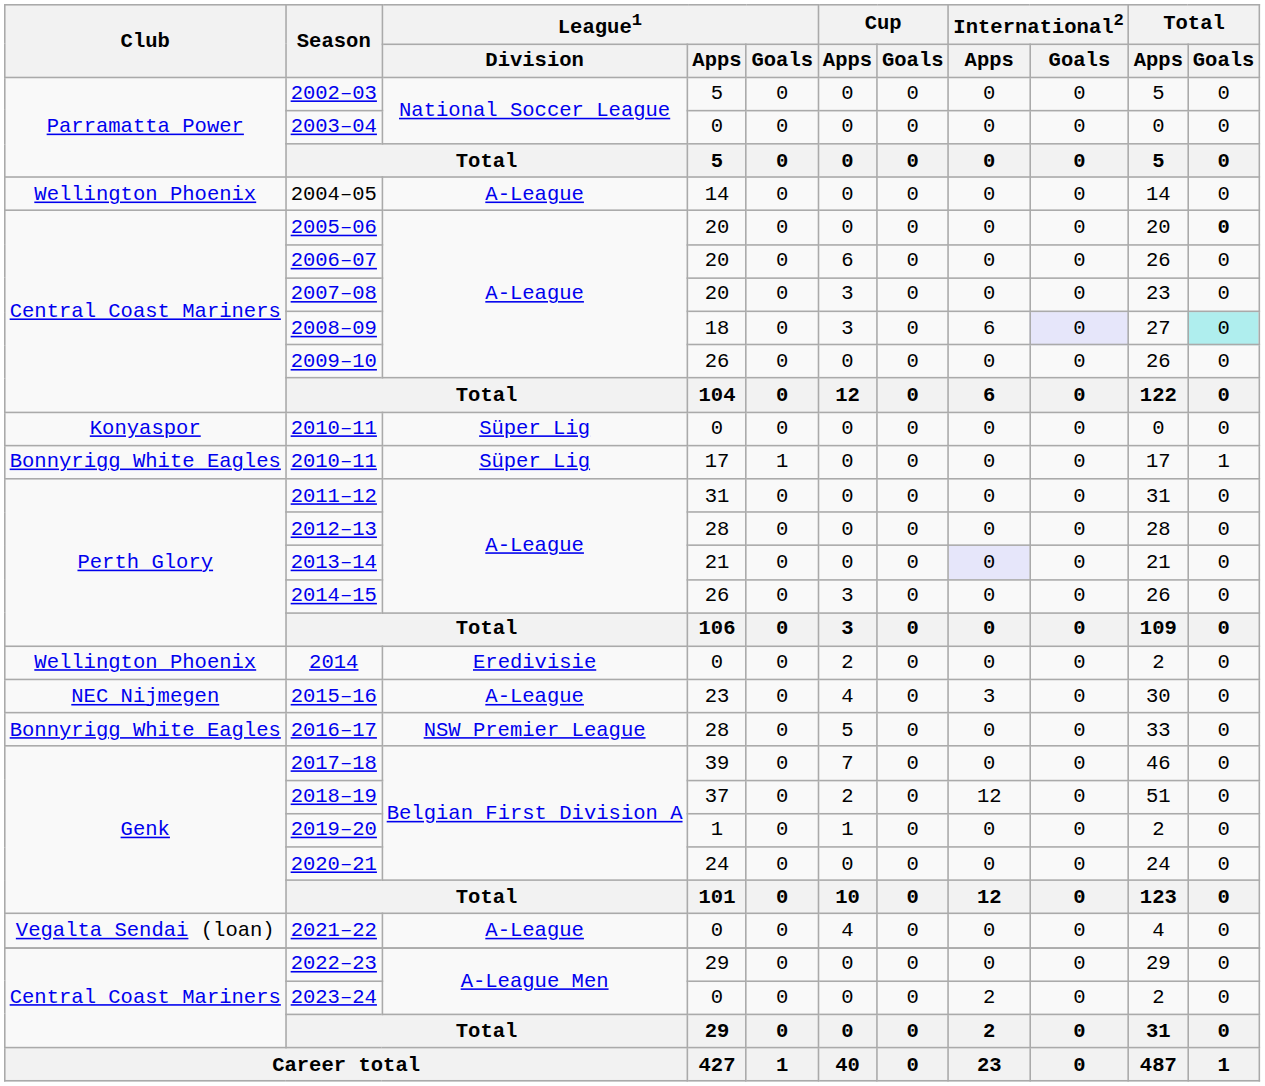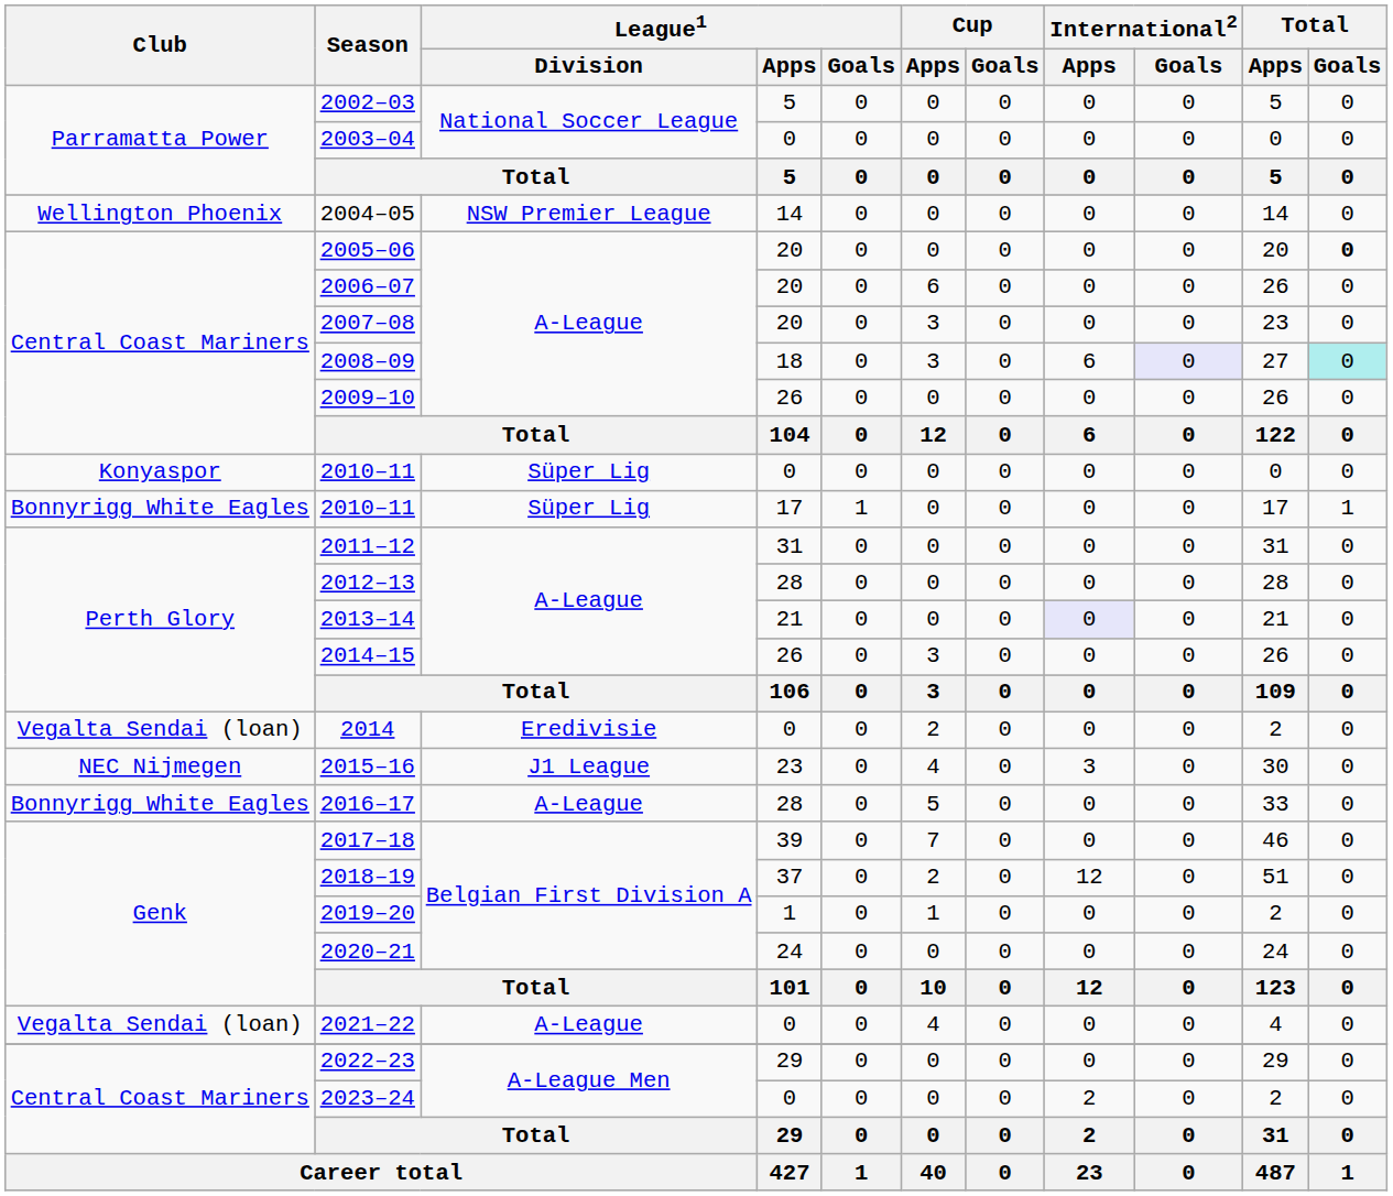2004–05 | League1 / Division: A-League -> NSW Premier League
2014 | Club: Wellington Phoenix -> Vegalta Sendai (loan)
2015–16 | League1 / Division: A-League -> J1 League
2016–17 | League1 / Division: NSW Premier League -> A-League
